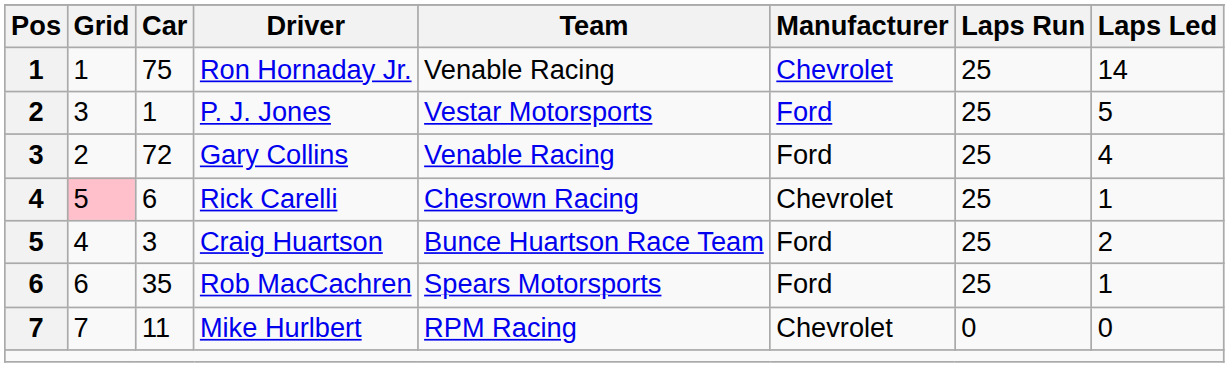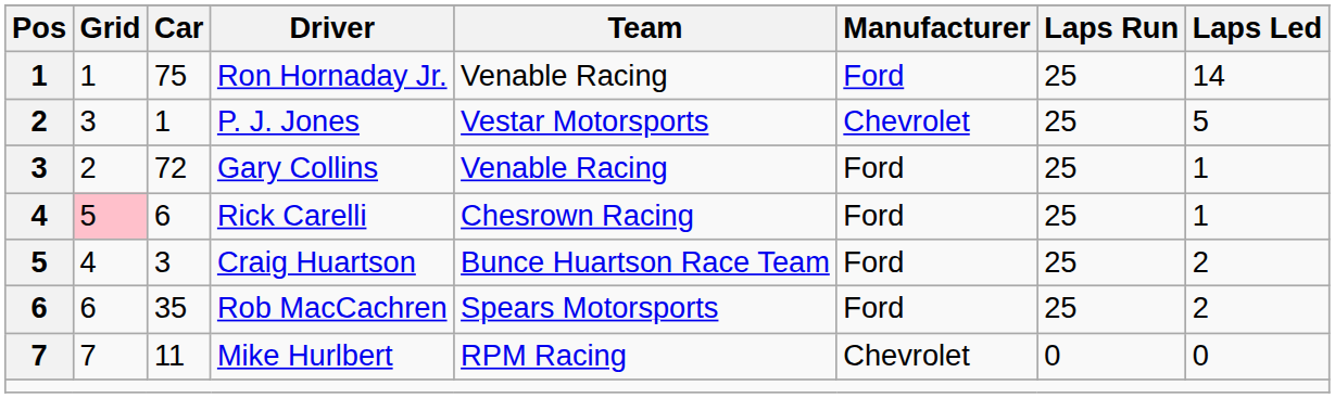Ron Hornaday Jr. | Manufacturer: Chevrolet -> Ford
P. J. Jones | Manufacturer: Ford -> Chevrolet
Gary Collins | Laps Led: 4 -> 1
Rick Carelli | Manufacturer: Chevrolet -> Ford
Rob MacCachren | Laps Led: 1 -> 2
